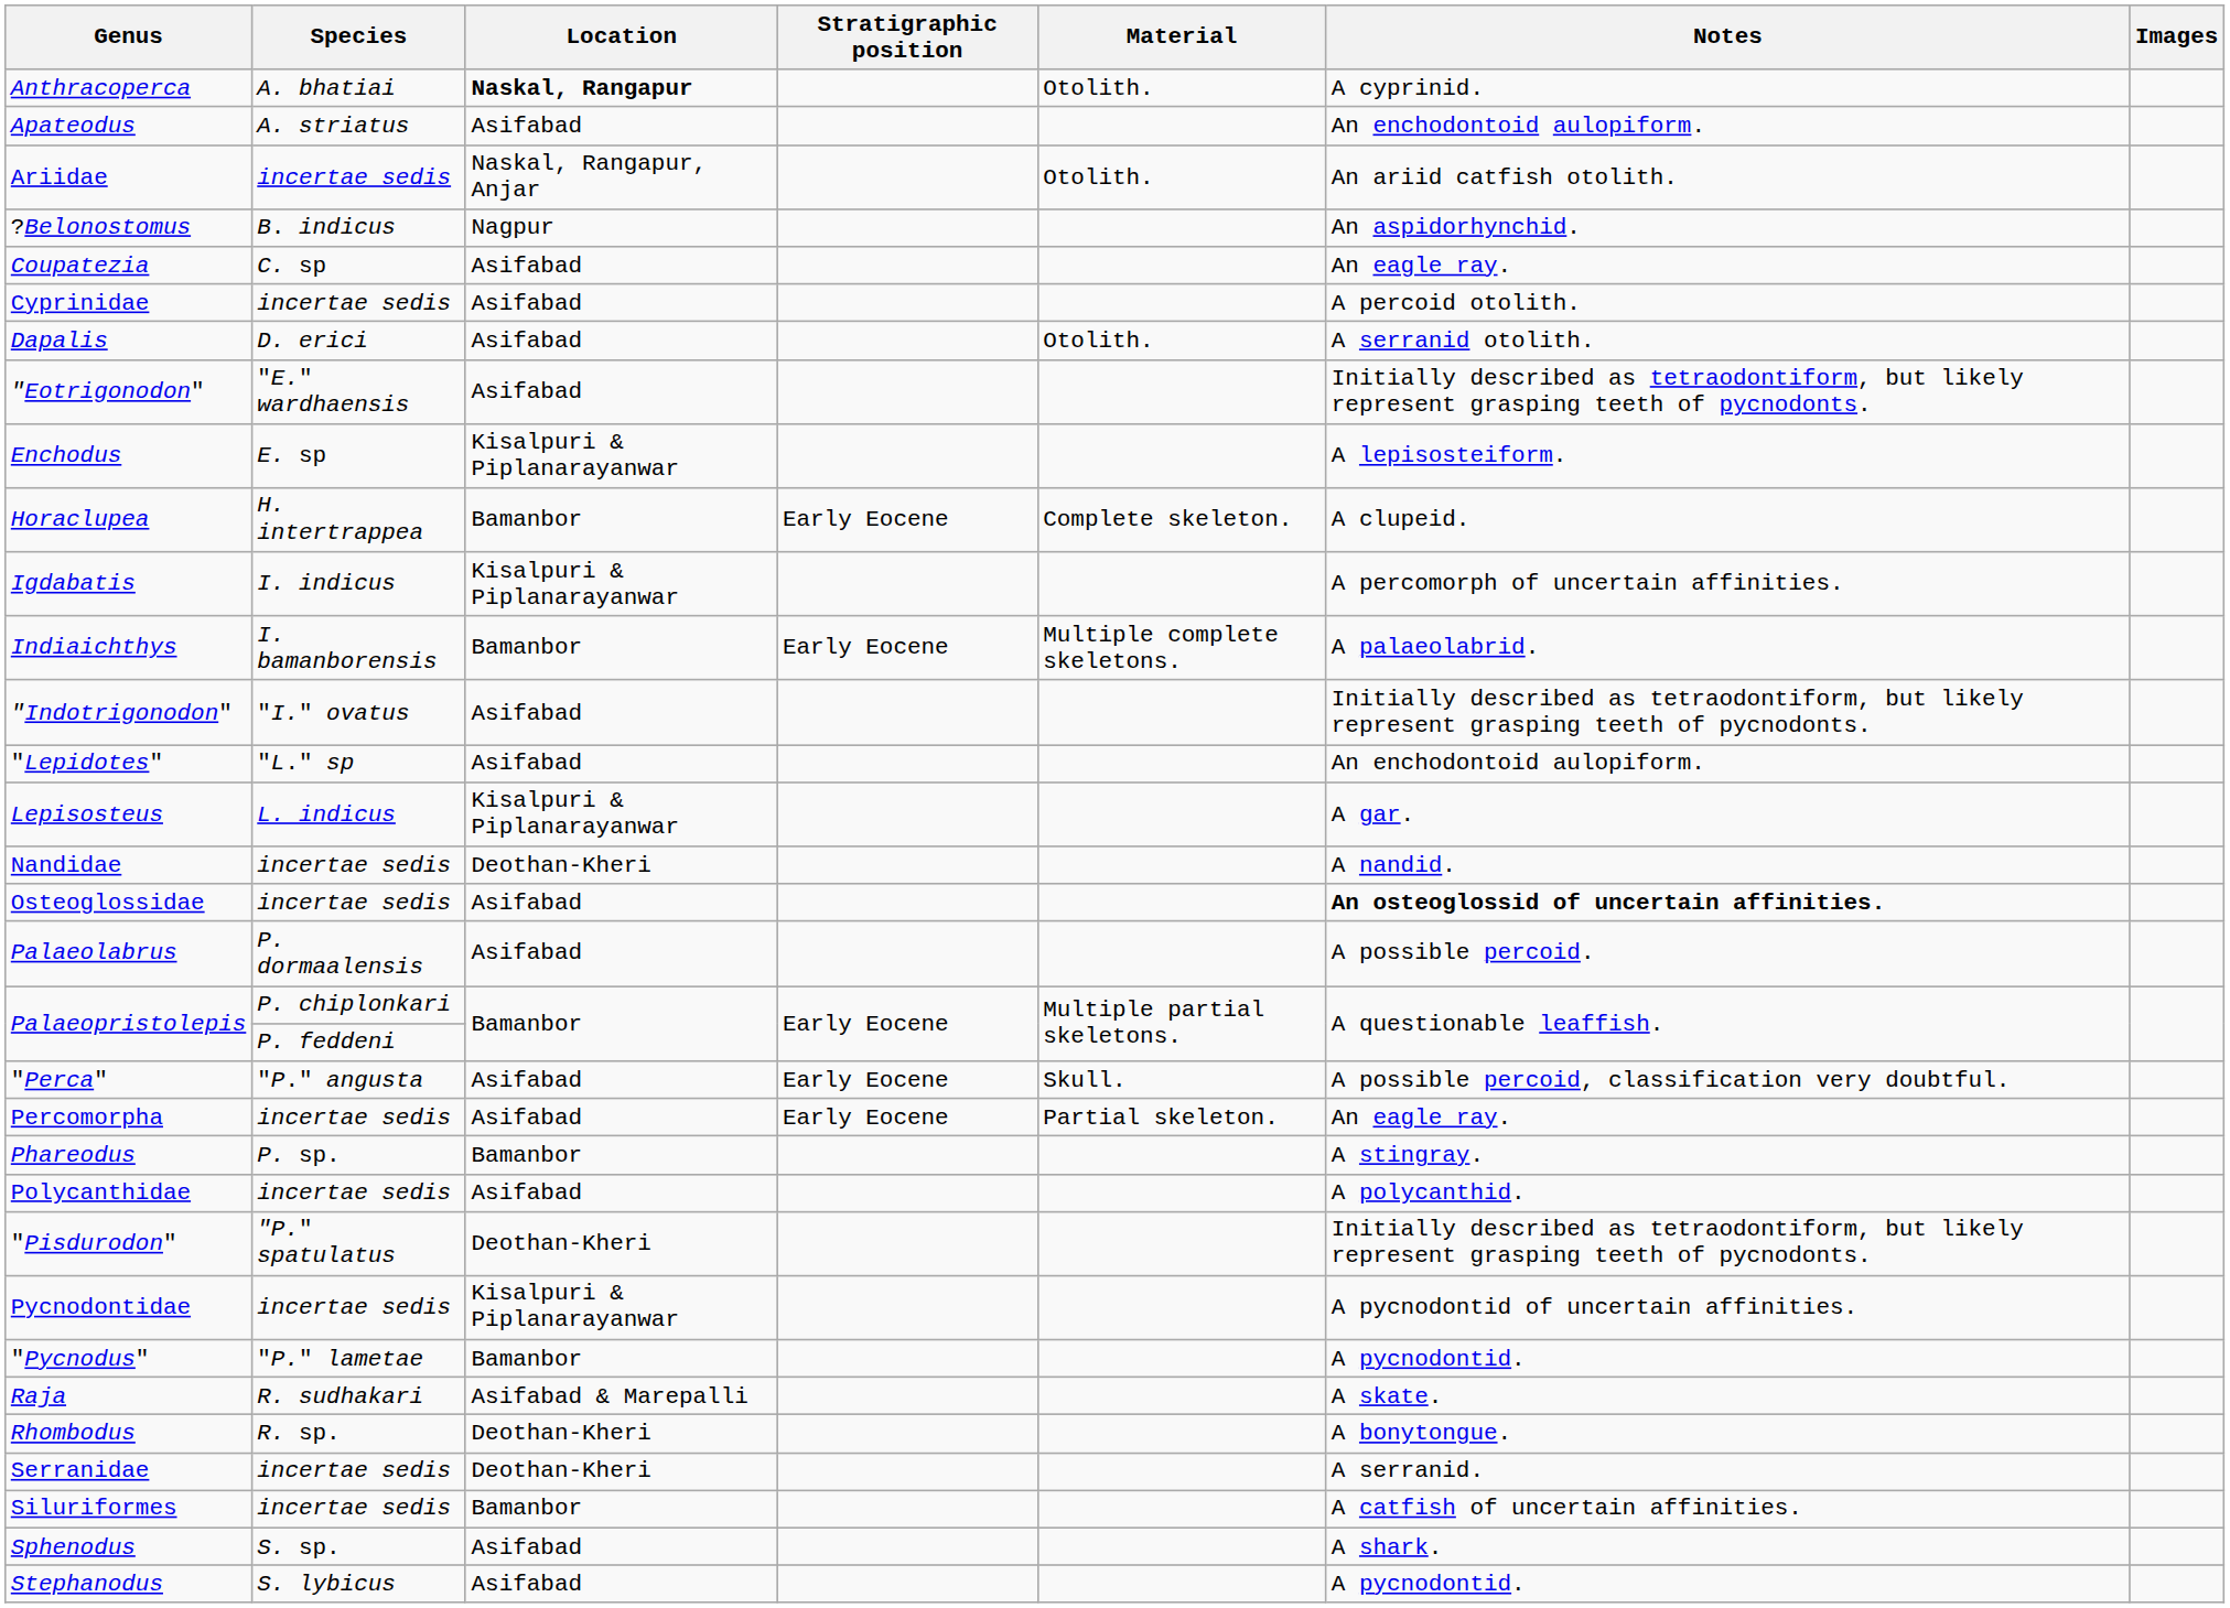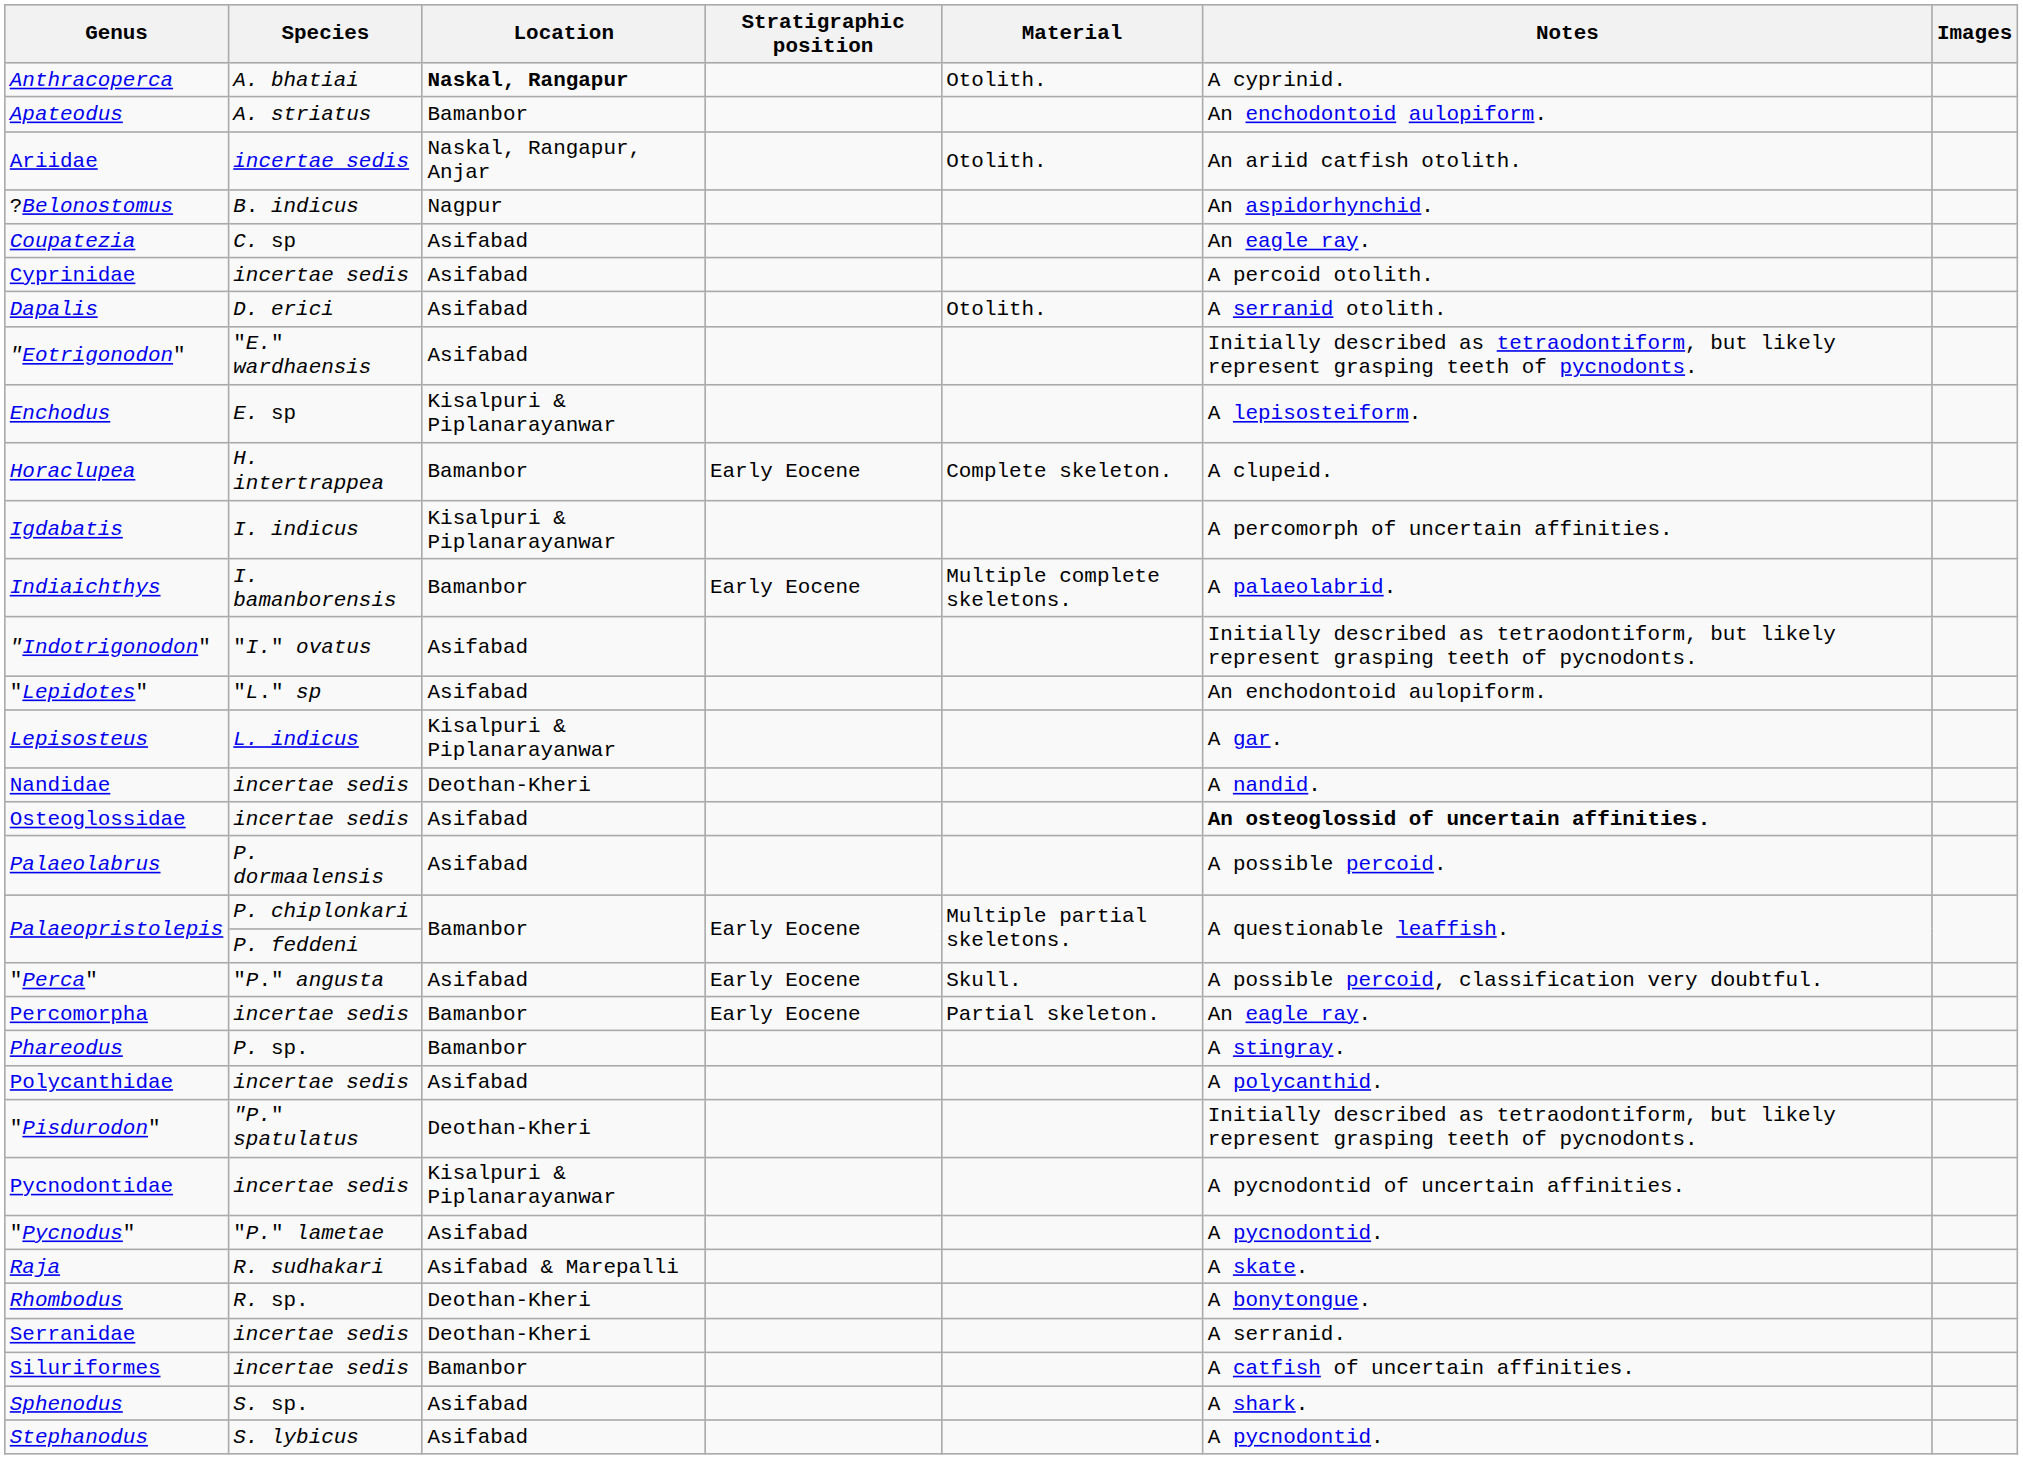Apateodus | Location: Asifabad -> Bamanbor
Percomorpha | Location: Asifabad -> Bamanbor
"Pycnodus" | Location: Bamanbor -> Asifabad
